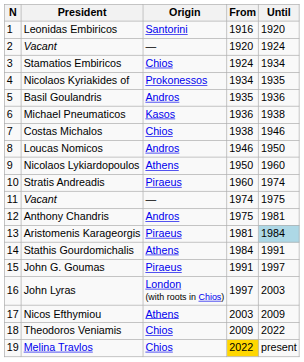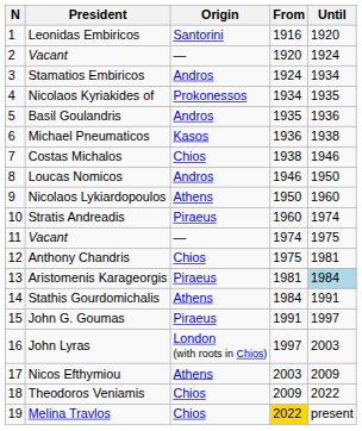Stamatios Embiricos | Origin: Chios -> Andros
Anthony Chandris | Origin: Andros -> Chios
